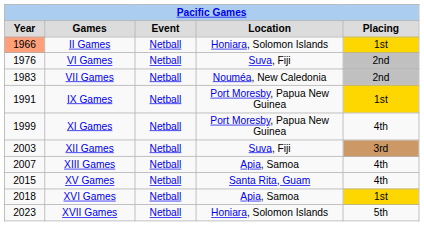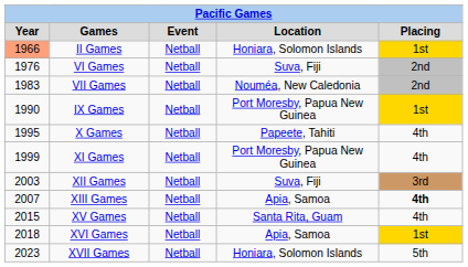IX Games | Year: 1991 -> 1990
+ row: 1995 | X Games | Netball | Papeete, Tahiti | 4th
XIII Games | Placing: normal -> bold
